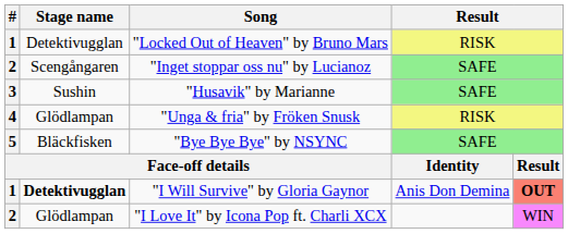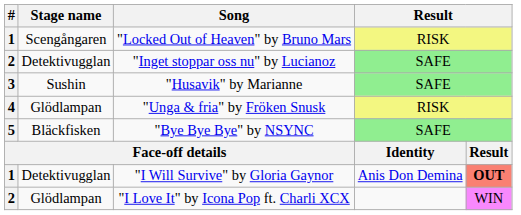"Locked Out of Heaven" by Bruno Mars | Stage name: Detektivugglan -> Scengångaren
"Inget stoppar oss nu" by Lucianoz | Stage name: Scengångaren -> Detektivugglan
"I Will Survive" by Gloria Gaynor | Stage name: bold -> normal
